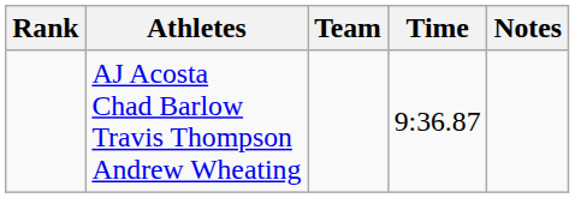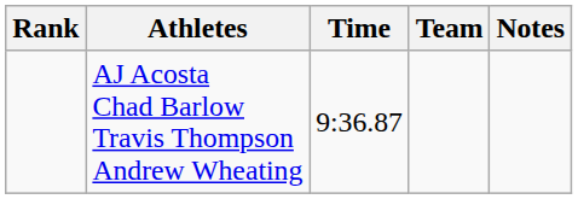columns swapped: Team <-> Time
